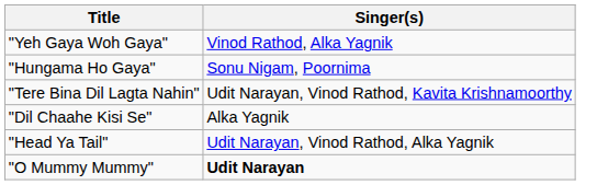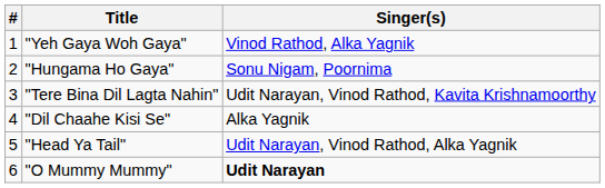+ column: # | 1 | 2 | 3 | 4 | 5 | 6
